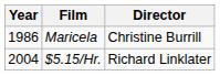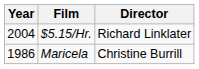rows swapped: Maricela <-> $5.15/Hr.
